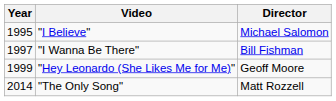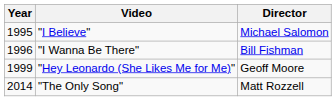"I Wanna Be There" | Year: 1997 -> 1996
